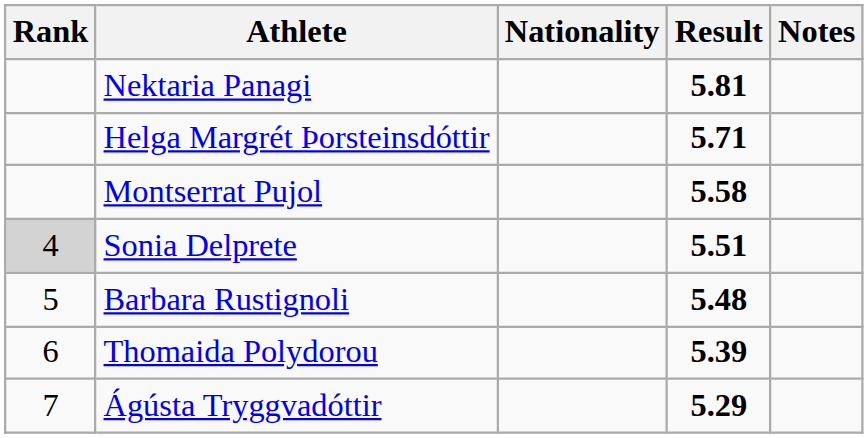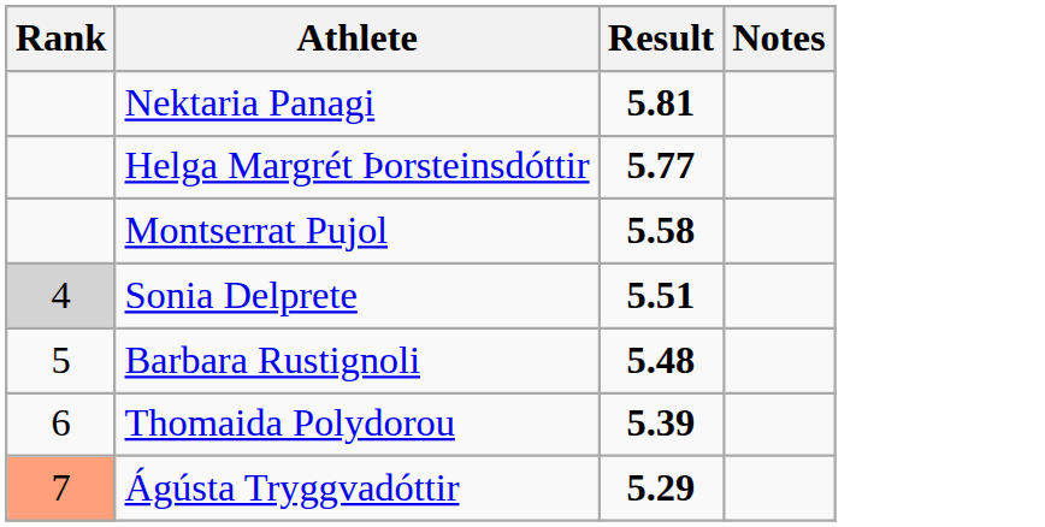- column: Nationality
Helga Margrét Þorsteinsdóttir | Result: 5.71 -> 5.77
Ágústa Tryggvadóttir | Rank: no background -> lightsalmon background
